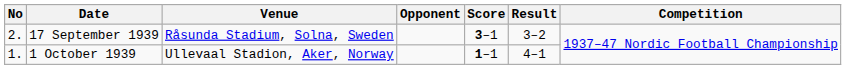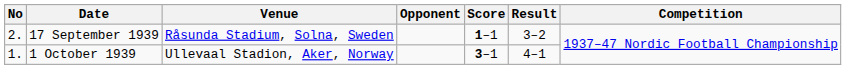17 September 1939 | Score: 3–1 -> 1–1
1 October 1939 | Score: 1–1 -> 3–1
